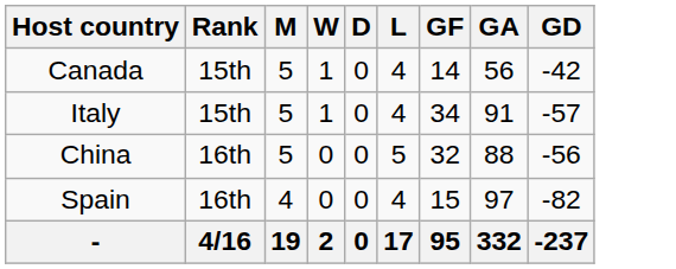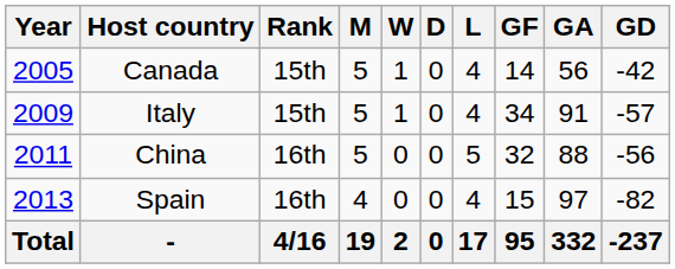+ column: Year | 2005 | 2009 | 2011 | 2013 | Total
